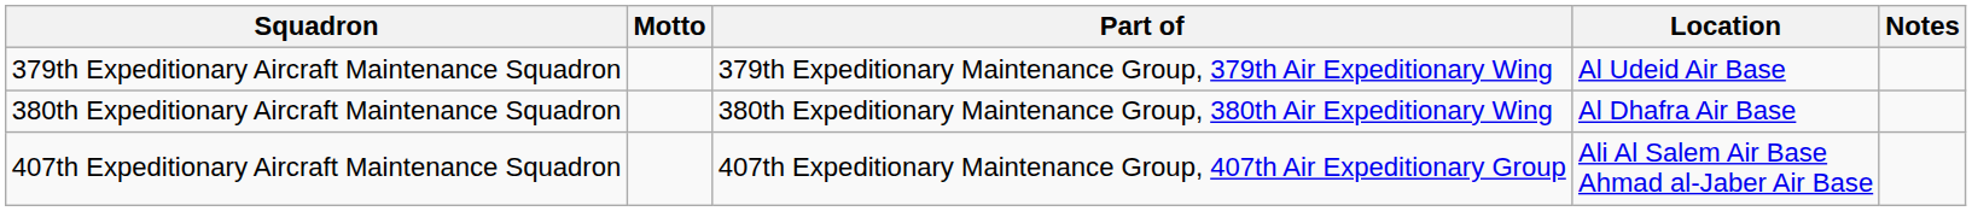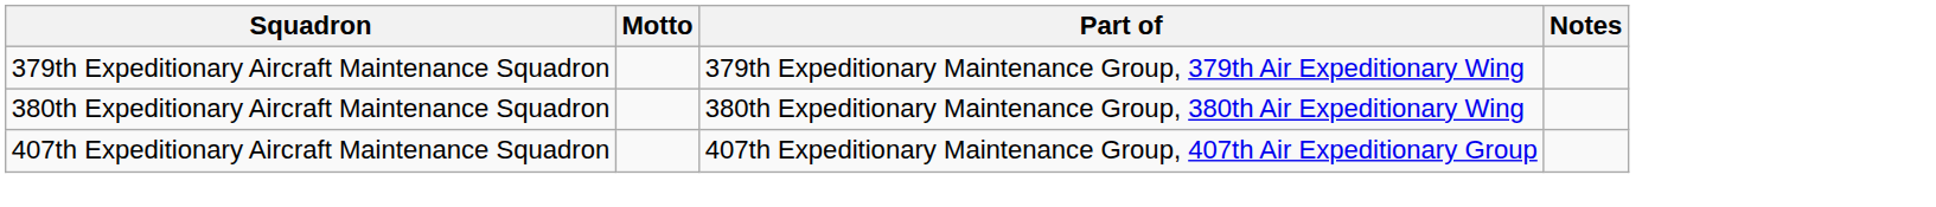- column: Location | Al Udeid Air Base | Al Dhafra Air Base | Ali Al Salem Air Base Ahmad al-Jaber Air Base
